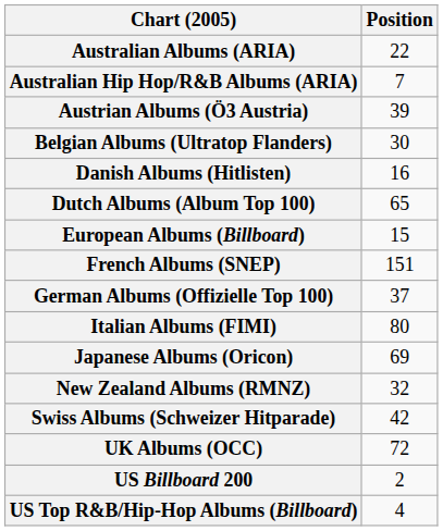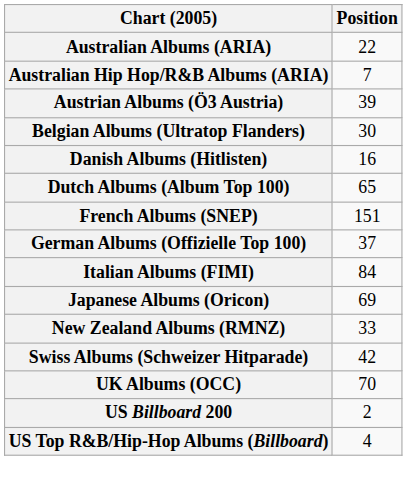- row: European Albums (Billboard) | 15
Italian Albums (FIMI) | Position: 80 -> 84
New Zealand Albums (RMNZ) | Position: 32 -> 33
UK Albums (OCC) | Position: 72 -> 70
